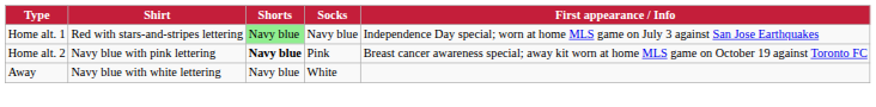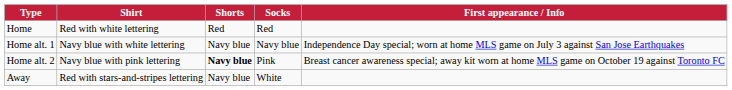+ row: Home | Red with white lettering | Red | Red
Home alt. 1 | Shirt: Red with stars-and-stripes lettering -> Navy blue with white lettering
Home alt. 1 | Shorts: lightgreen background -> no background
Away | Shirt: Navy blue with white lettering -> Red with stars-and-stripes lettering
